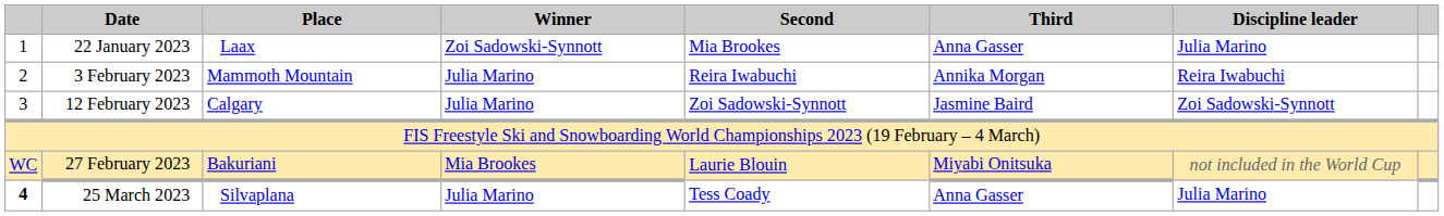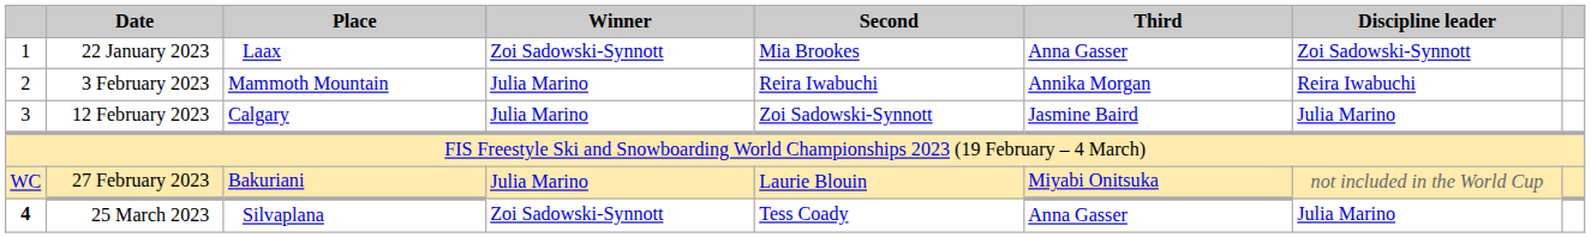22 January 2023 | Discipline leader: Julia Marino -> Zoi Sadowski-Synnott
12 February 2023 | Discipline leader: Zoi Sadowski-Synnott -> Julia Marino
27 February 2023 | Winner: Mia Brookes -> Julia Marino
25 March 2023 | Winner: Julia Marino -> Zoi Sadowski-Synnott
